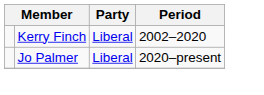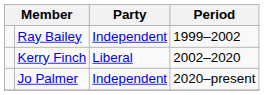+ row: Ray Bailey | Independent | 1999–2002
Jo Palmer | Party: Liberal -> Independent
